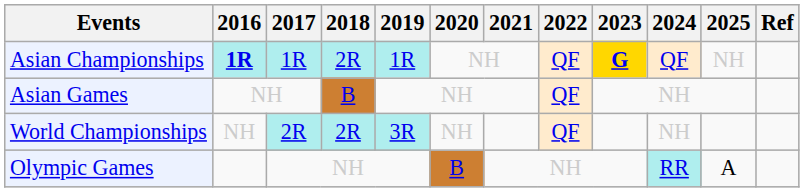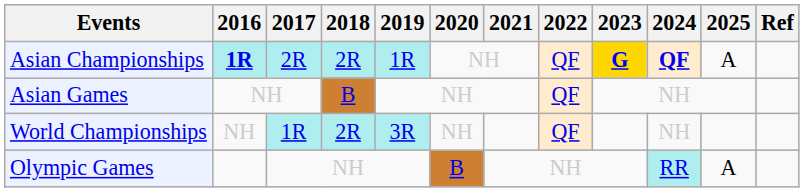Asian Championships | 2017: 1R -> 2R
Asian Championships | 2024: normal -> bold
Asian Championships | 2025: NH -> A
World Championships | 2017: 2R -> 1R
